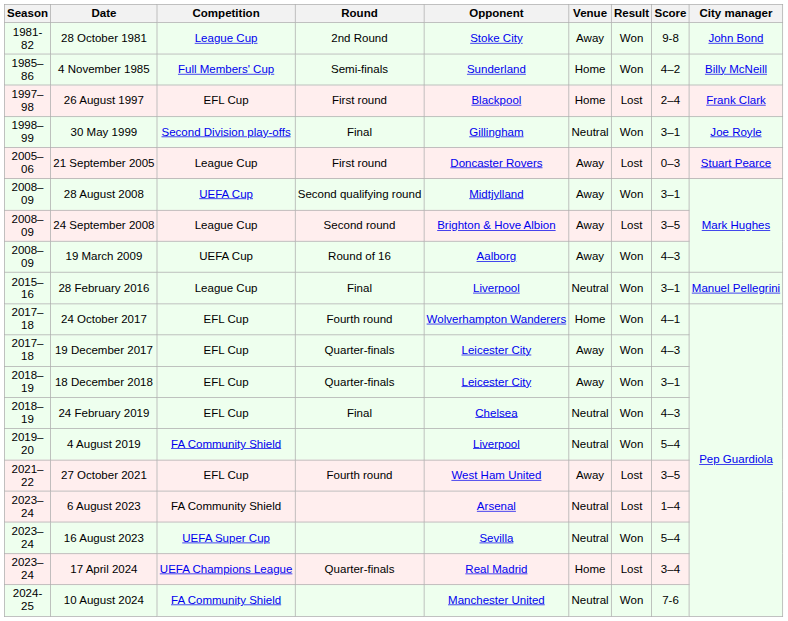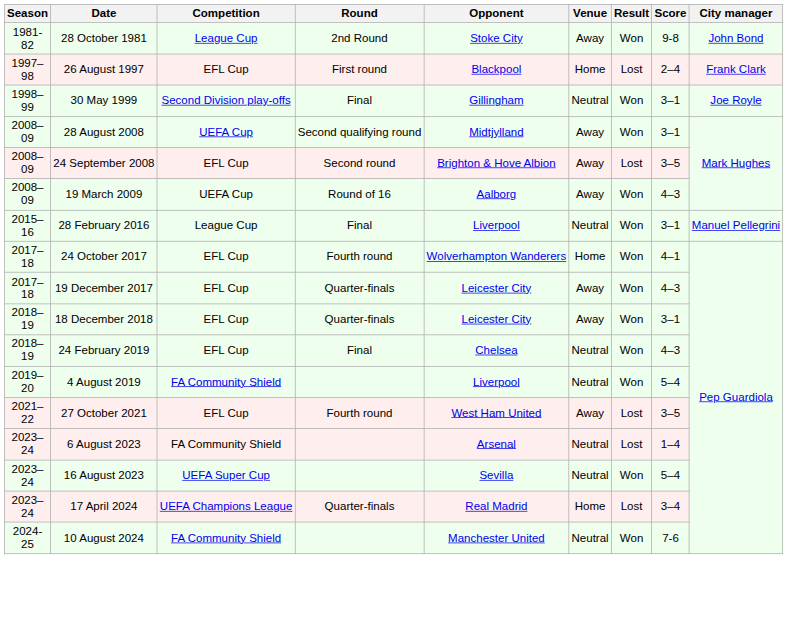- row: 1985–86 | 4 November 1985 | Full Members' Cup | Semi-finals | Sunderland | Home | Won | 4–2 | Billy McNeill
- row: 2005–06 | 21 September 2005 | League Cup | First round | Doncaster Rovers | Away | Lost | 0–3 | Stuart Pearce
24 September 2008 | Competition: League Cup -> EFL Cup
